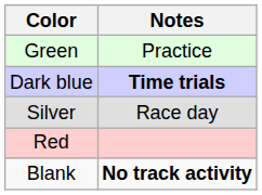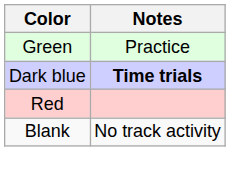- row: Silver | Race day
Blank | Notes: bold -> normal
